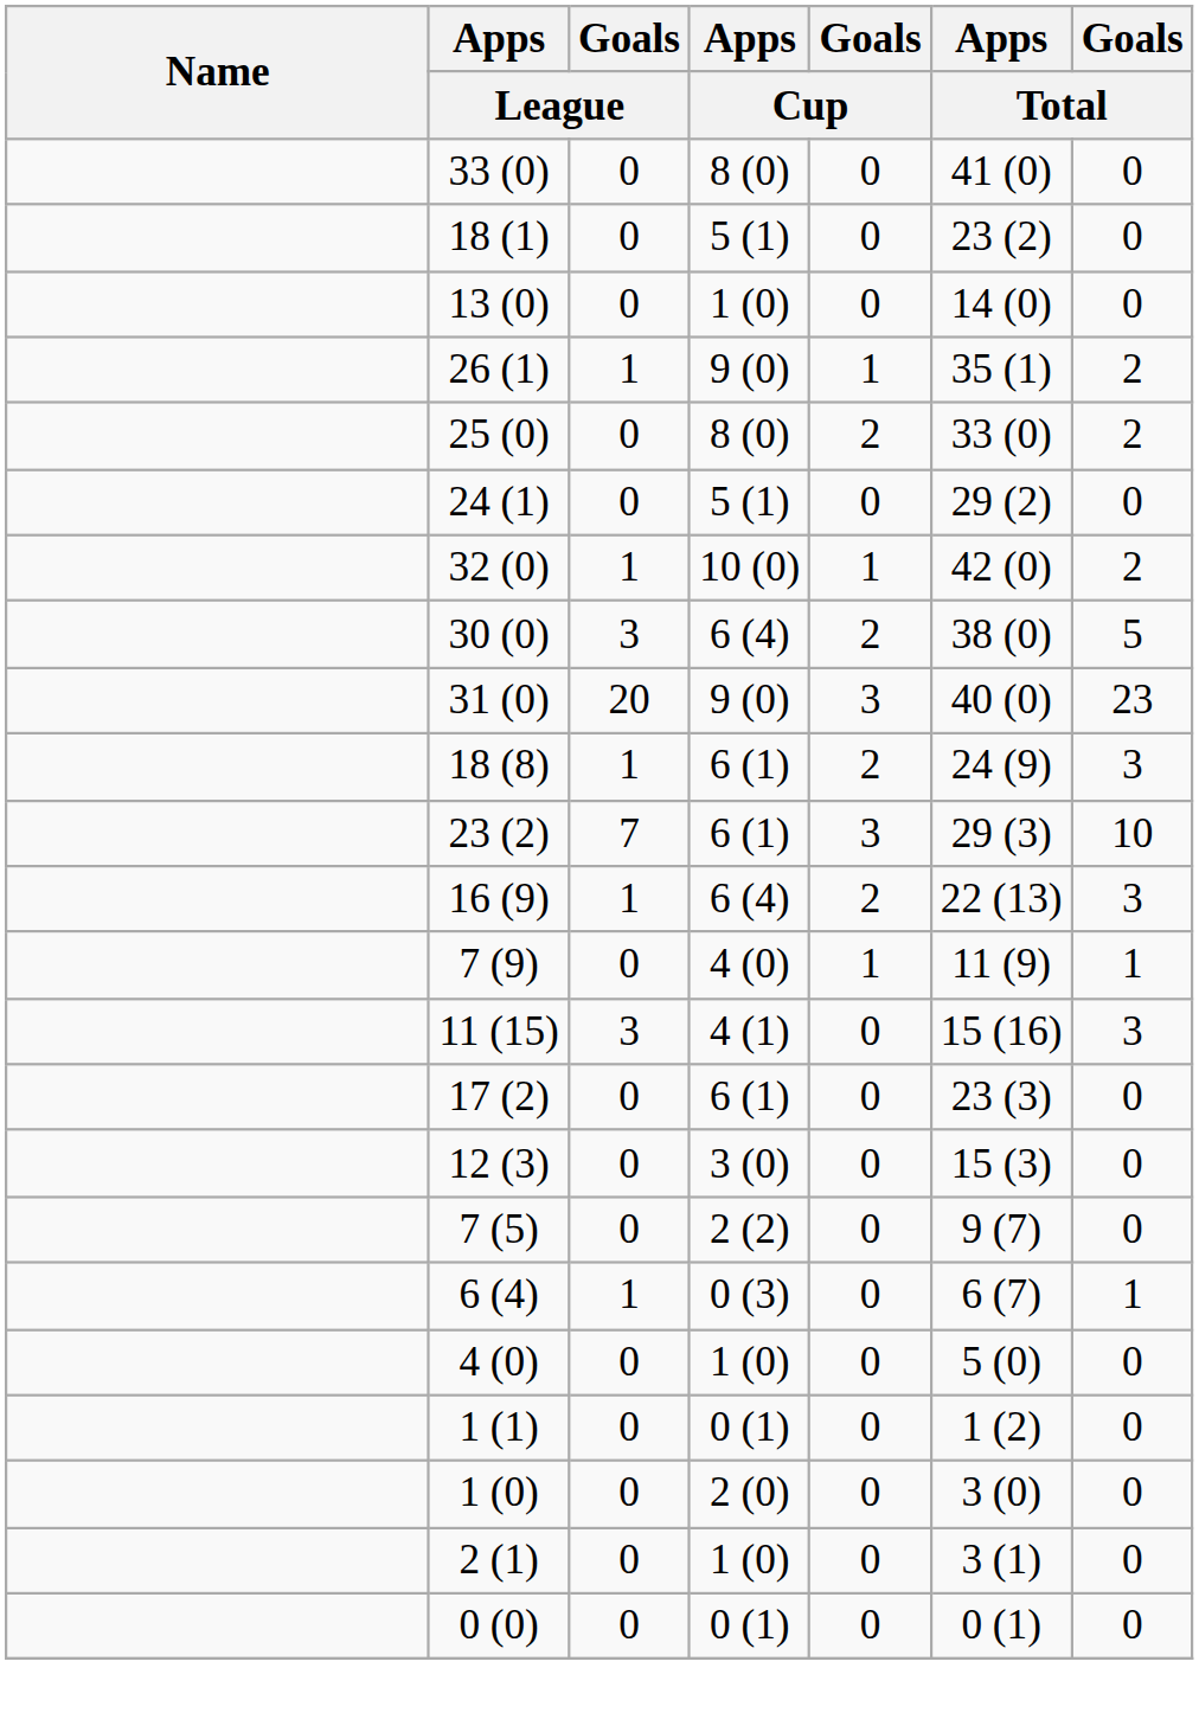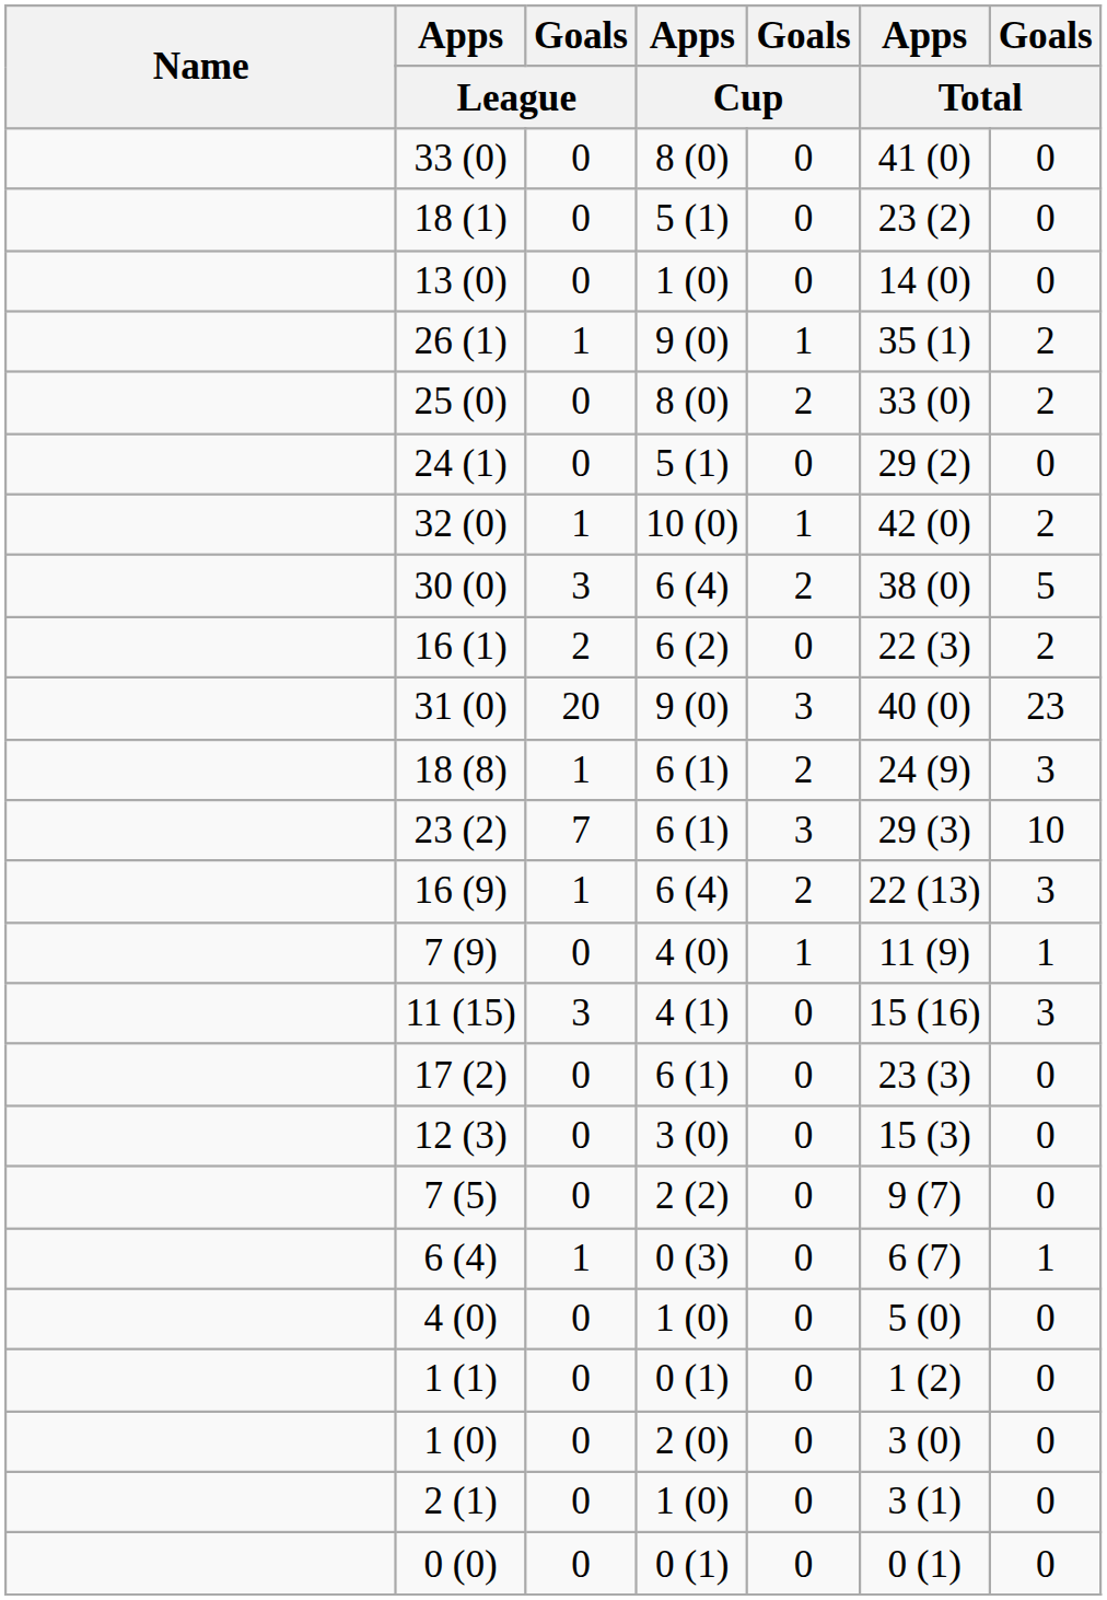+ row: 16 (1) | 2 | 6 (2) | 0 | 22 (3) | 2
